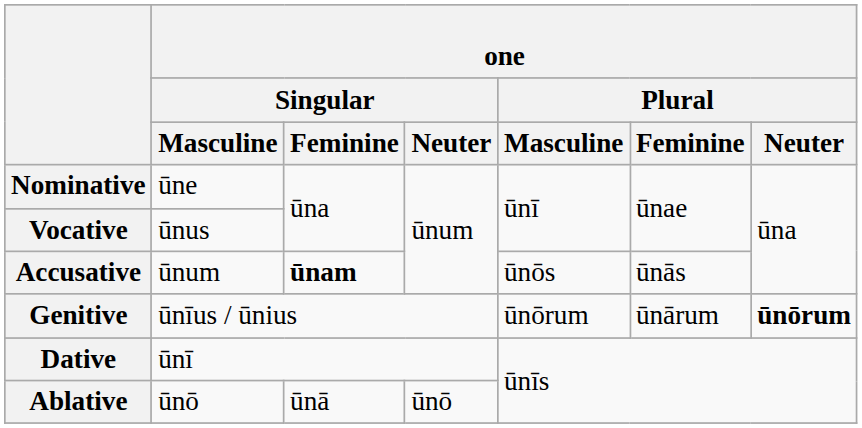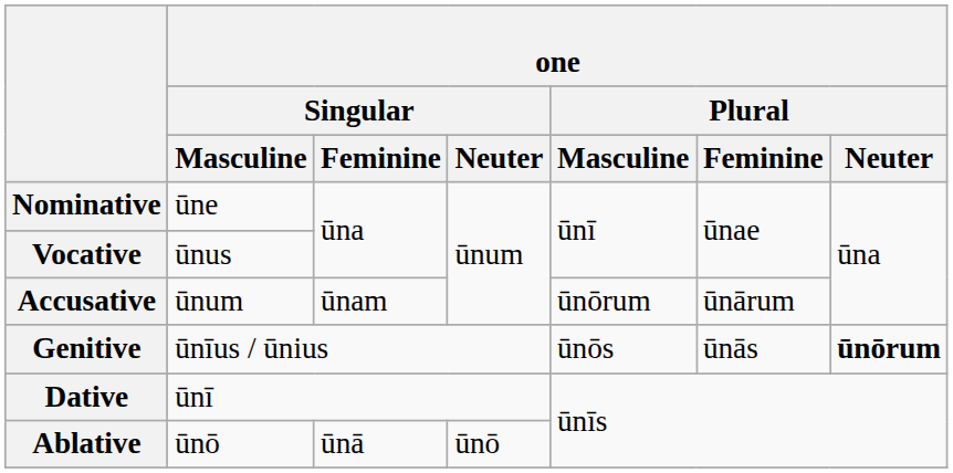Accusative | one / Singular / Feminine: bold -> normal
Accusative | one / Plural / Masculine: ūnōs -> ūnōrum
Accusative | one / Plural / Feminine: ūnās -> ūnārum
Genitive | one / Plural / Masculine: ūnōrum -> ūnōs
Genitive | one / Plural / Feminine: ūnārum -> ūnās
